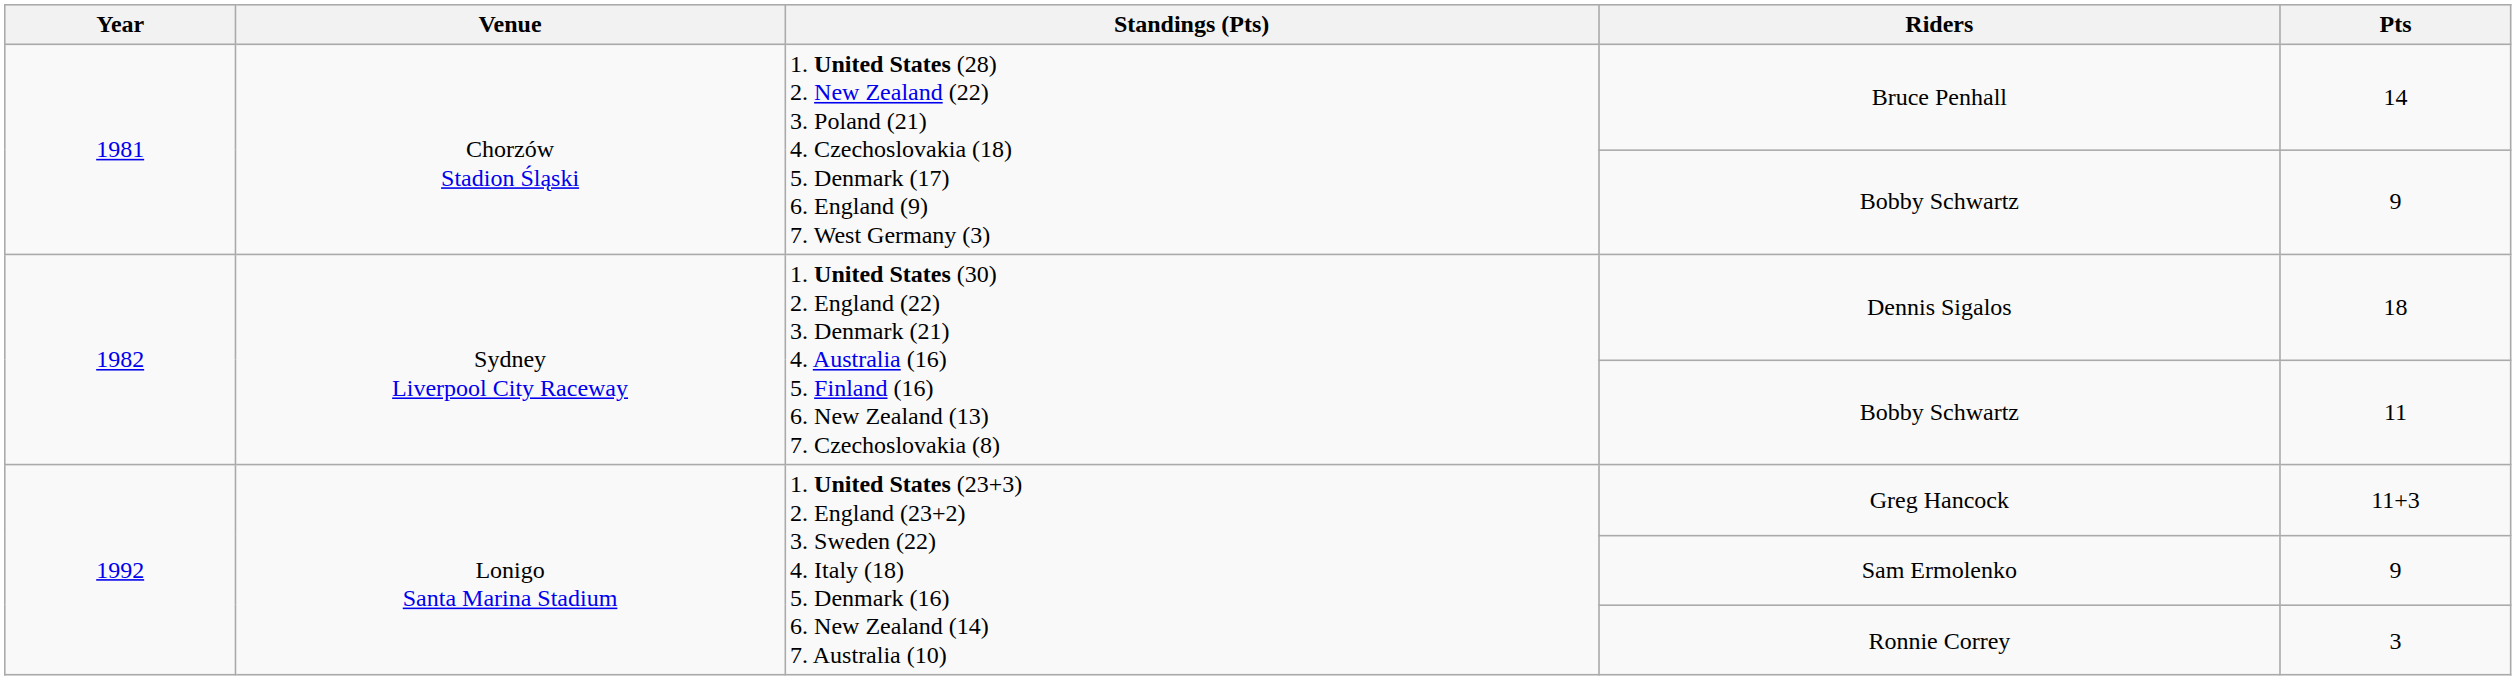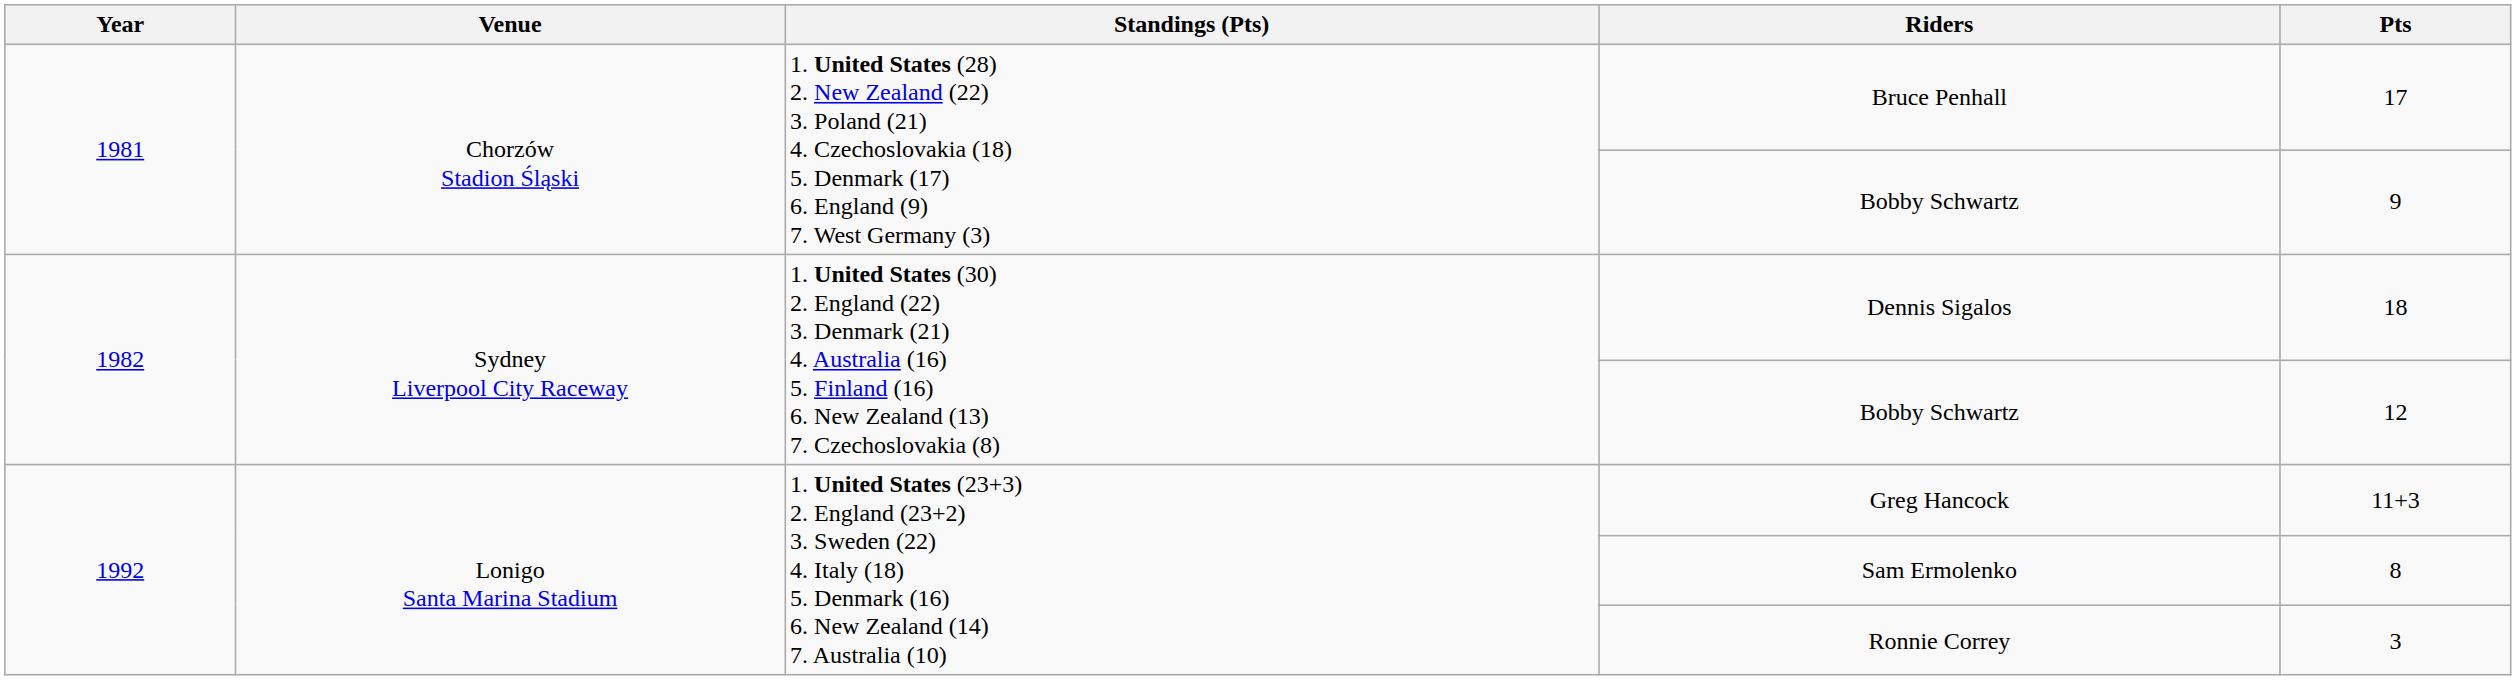Bruce Penhall | Pts: 14 -> 17
1982 / Bobby Schwartz | Pts: 11 -> 12
Sam Ermolenko | Pts: 9 -> 8
